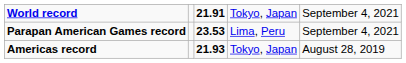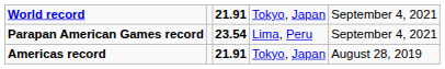Parapan American Games record | column 3: 23.53 -> 23.54
Americas record | column 3: 21.93 -> 21.91
